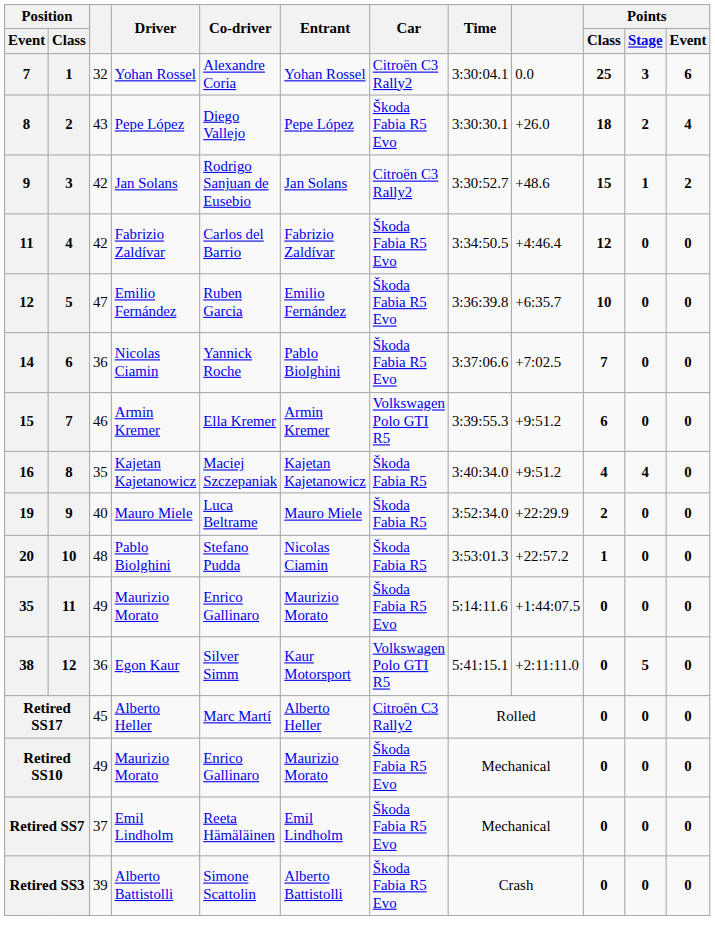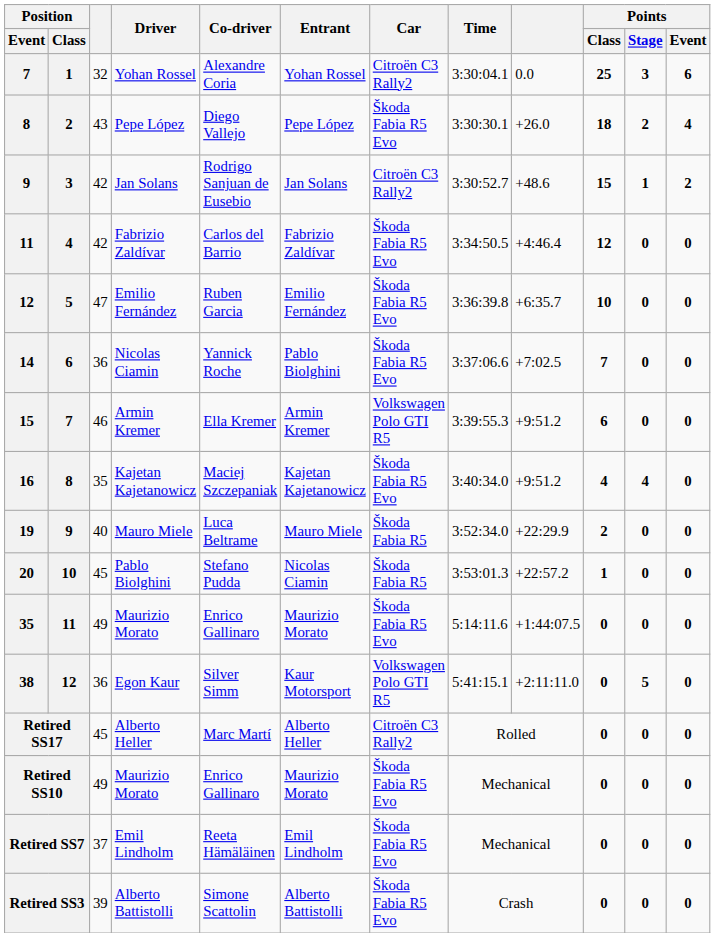16 | Car: Škoda Fabia R5 -> Škoda Fabia R5 Evo
20 | column 3: 48 -> 45
